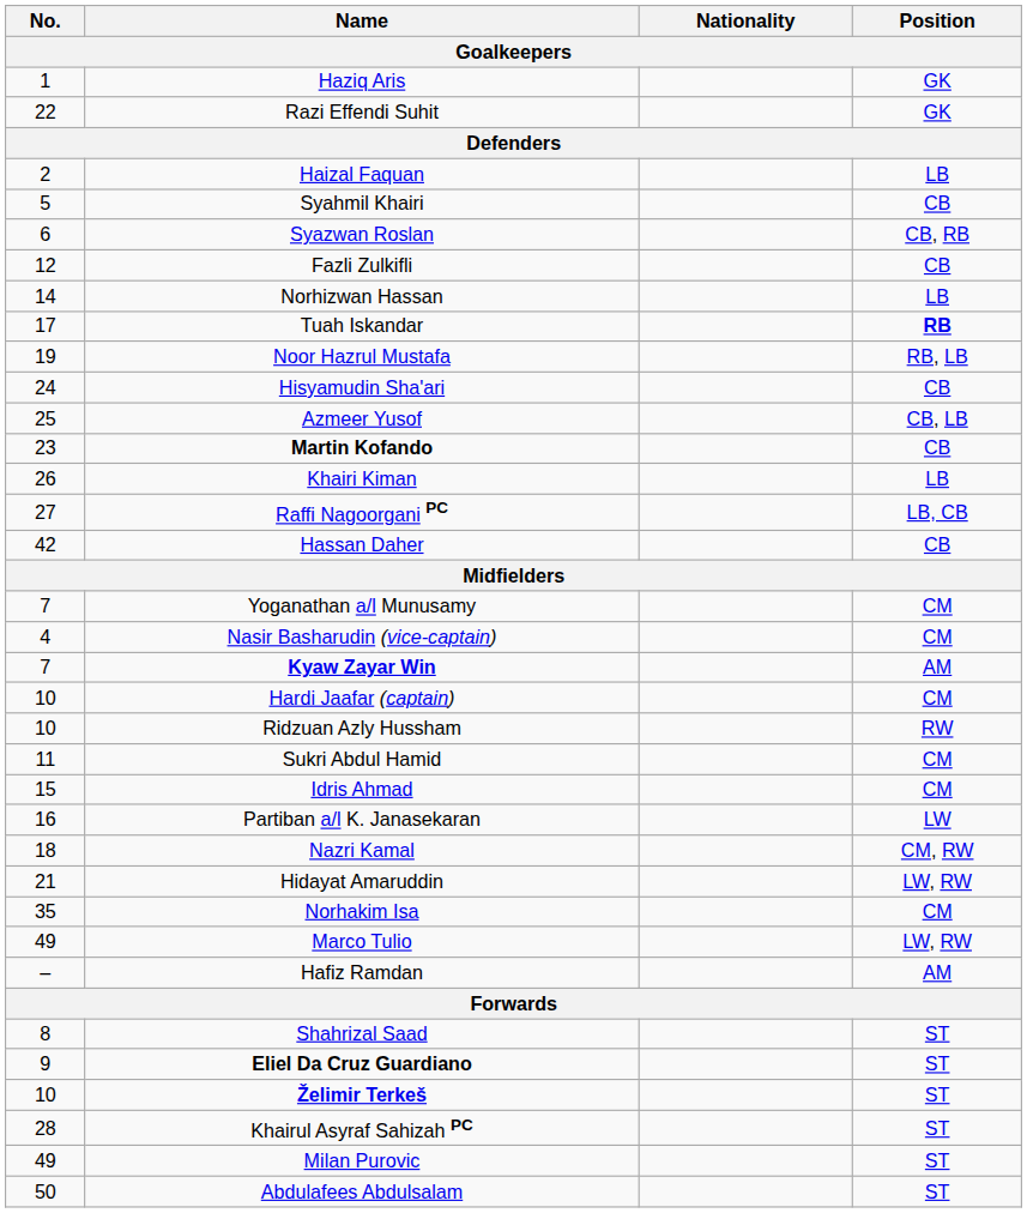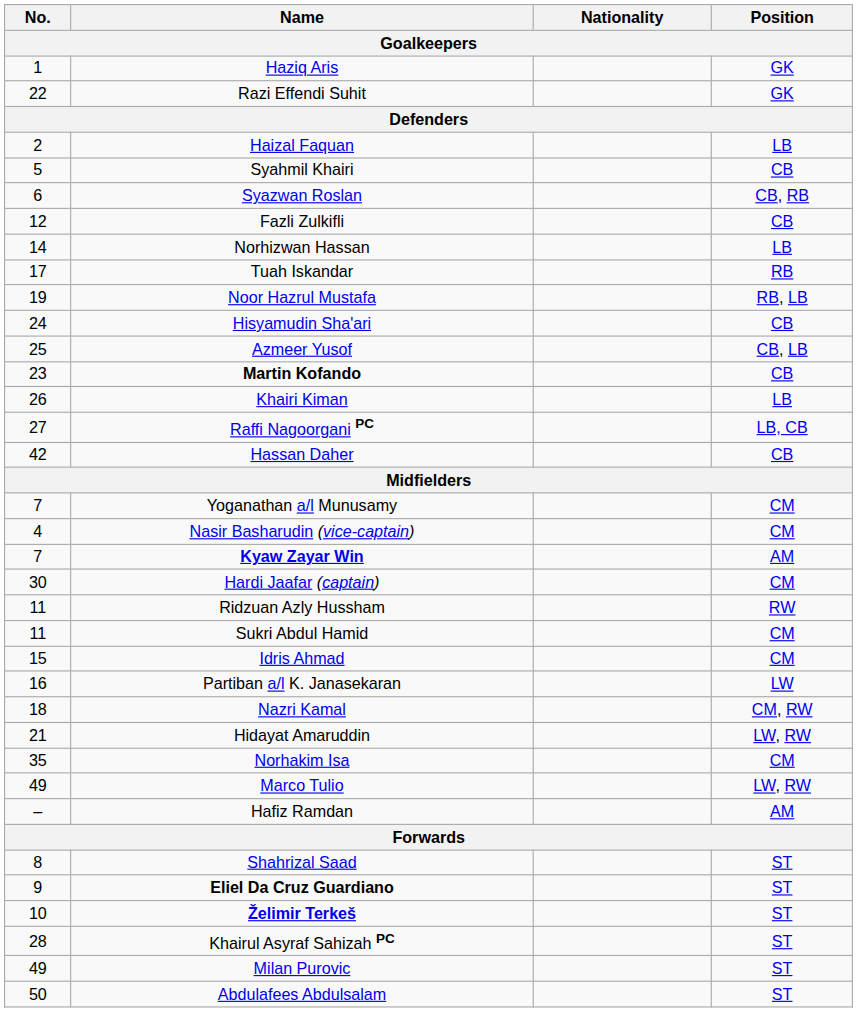Tuah Iskandar | Position: bold -> normal
Hardi Jaafar (captain) | No.: 10 -> 30
Ridzuan Azly Hussham | No.: 10 -> 11
